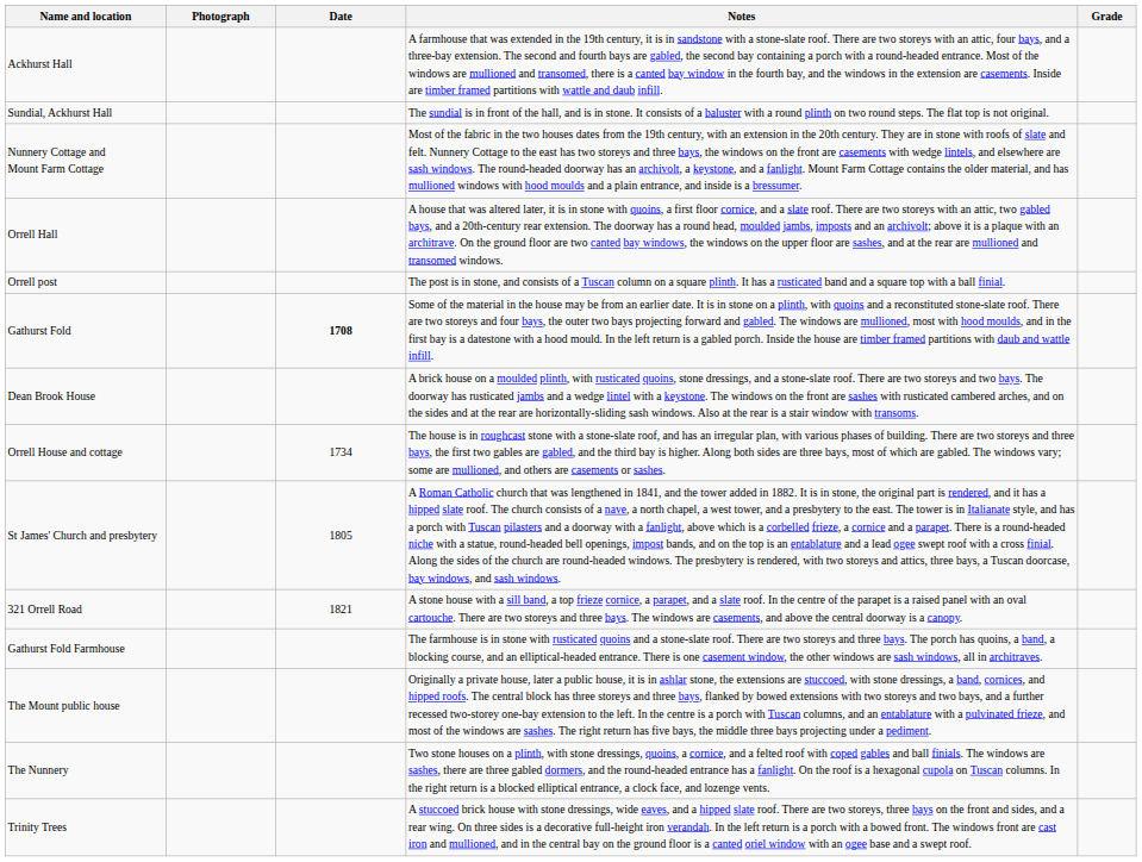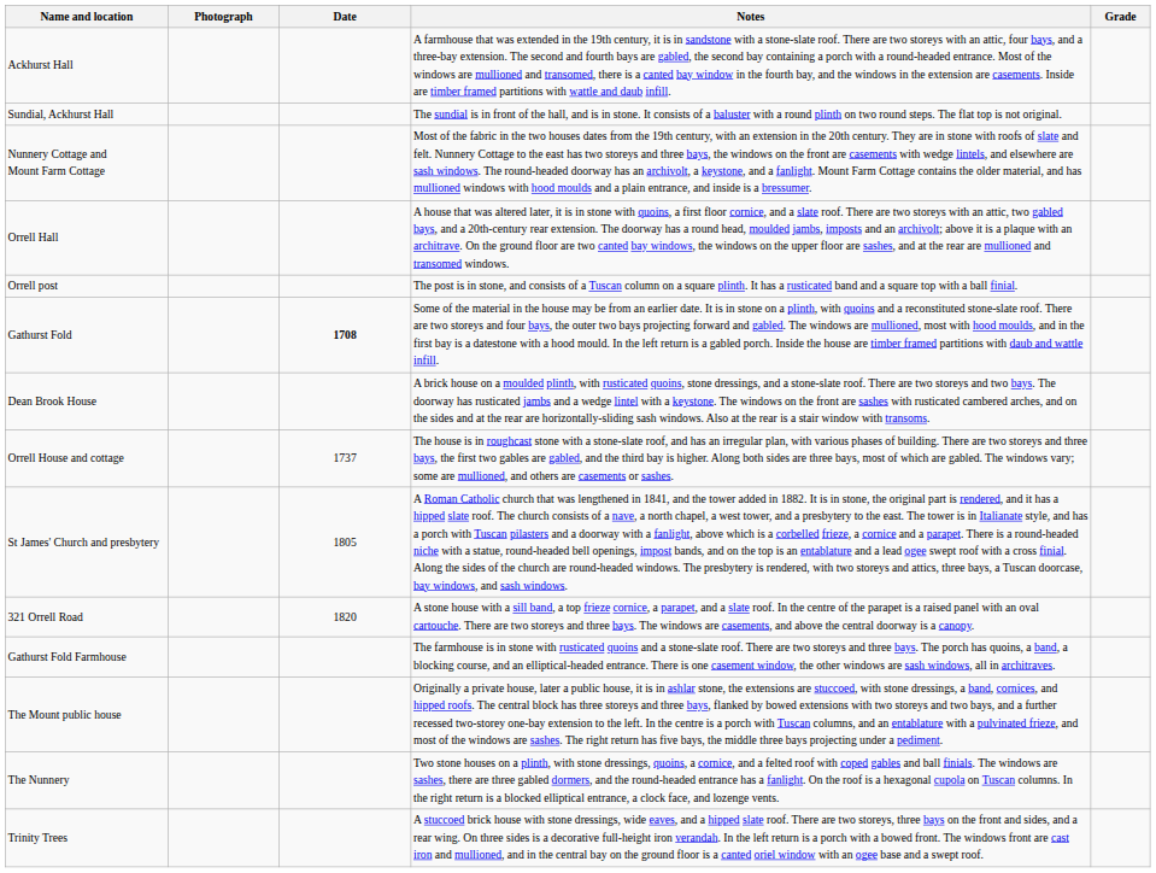Orrell House and cottage | Date: 1734 -> 1737
321 Orrell Road | Date: 1821 -> 1820
